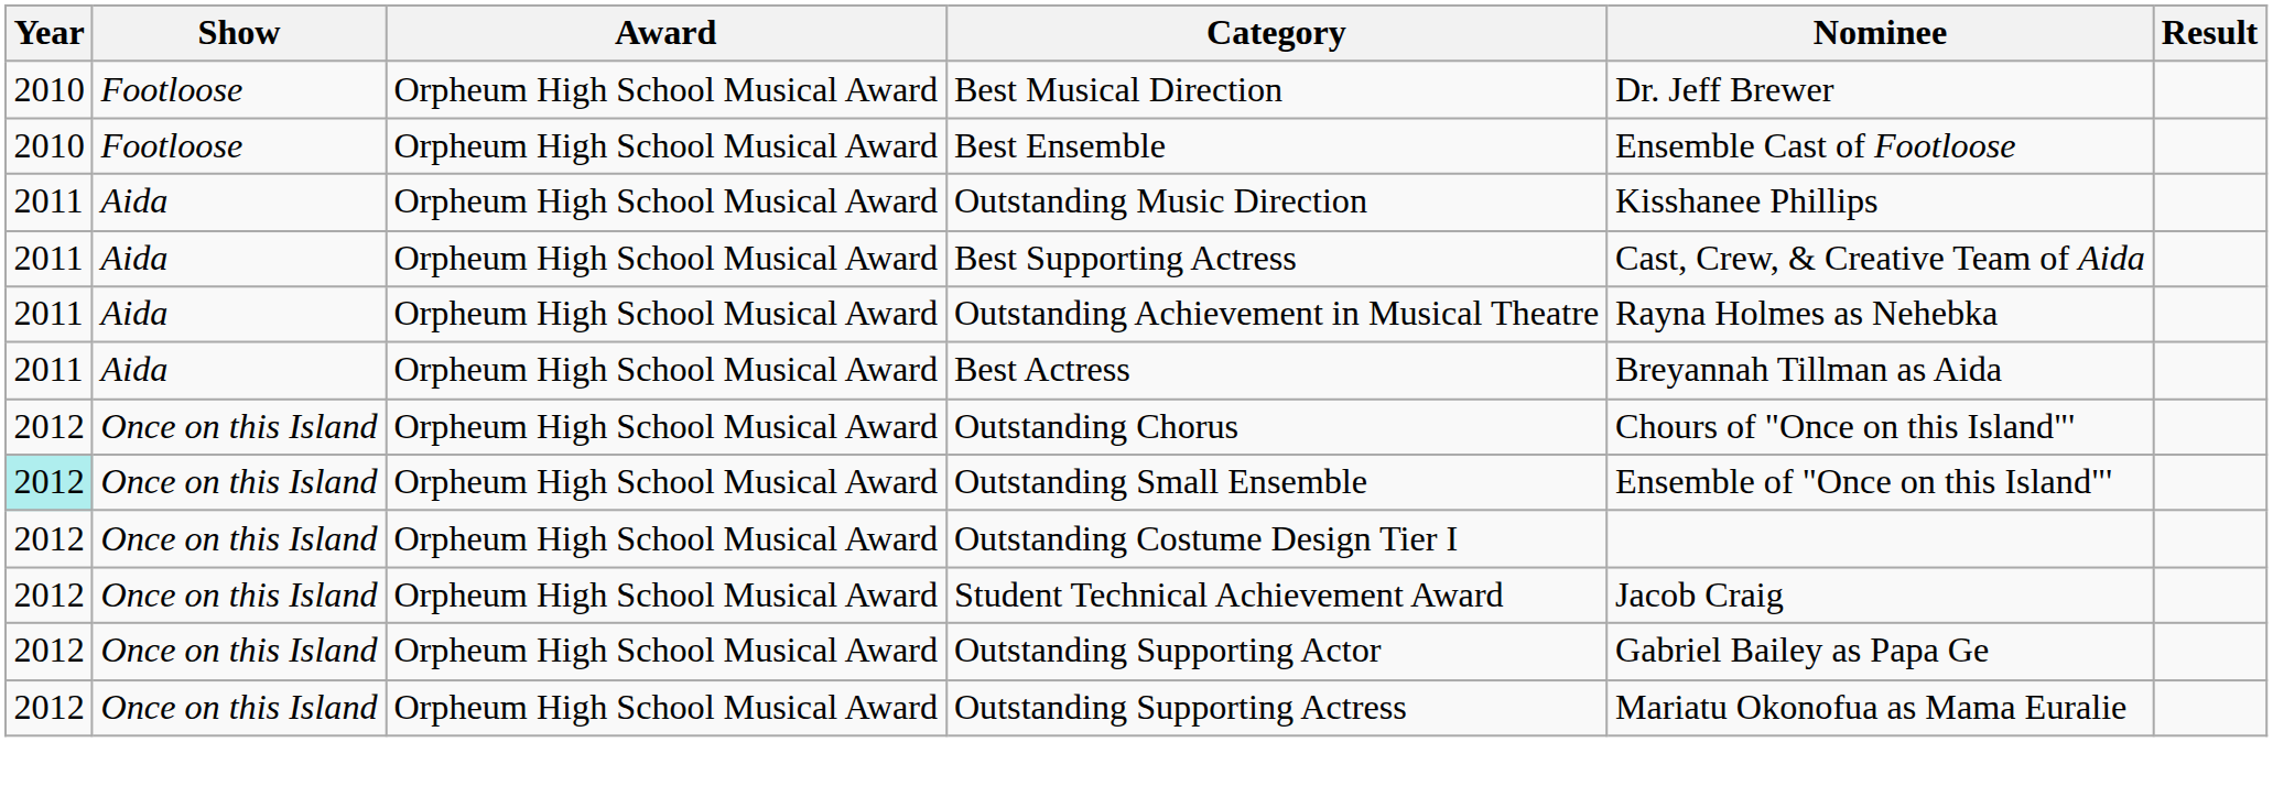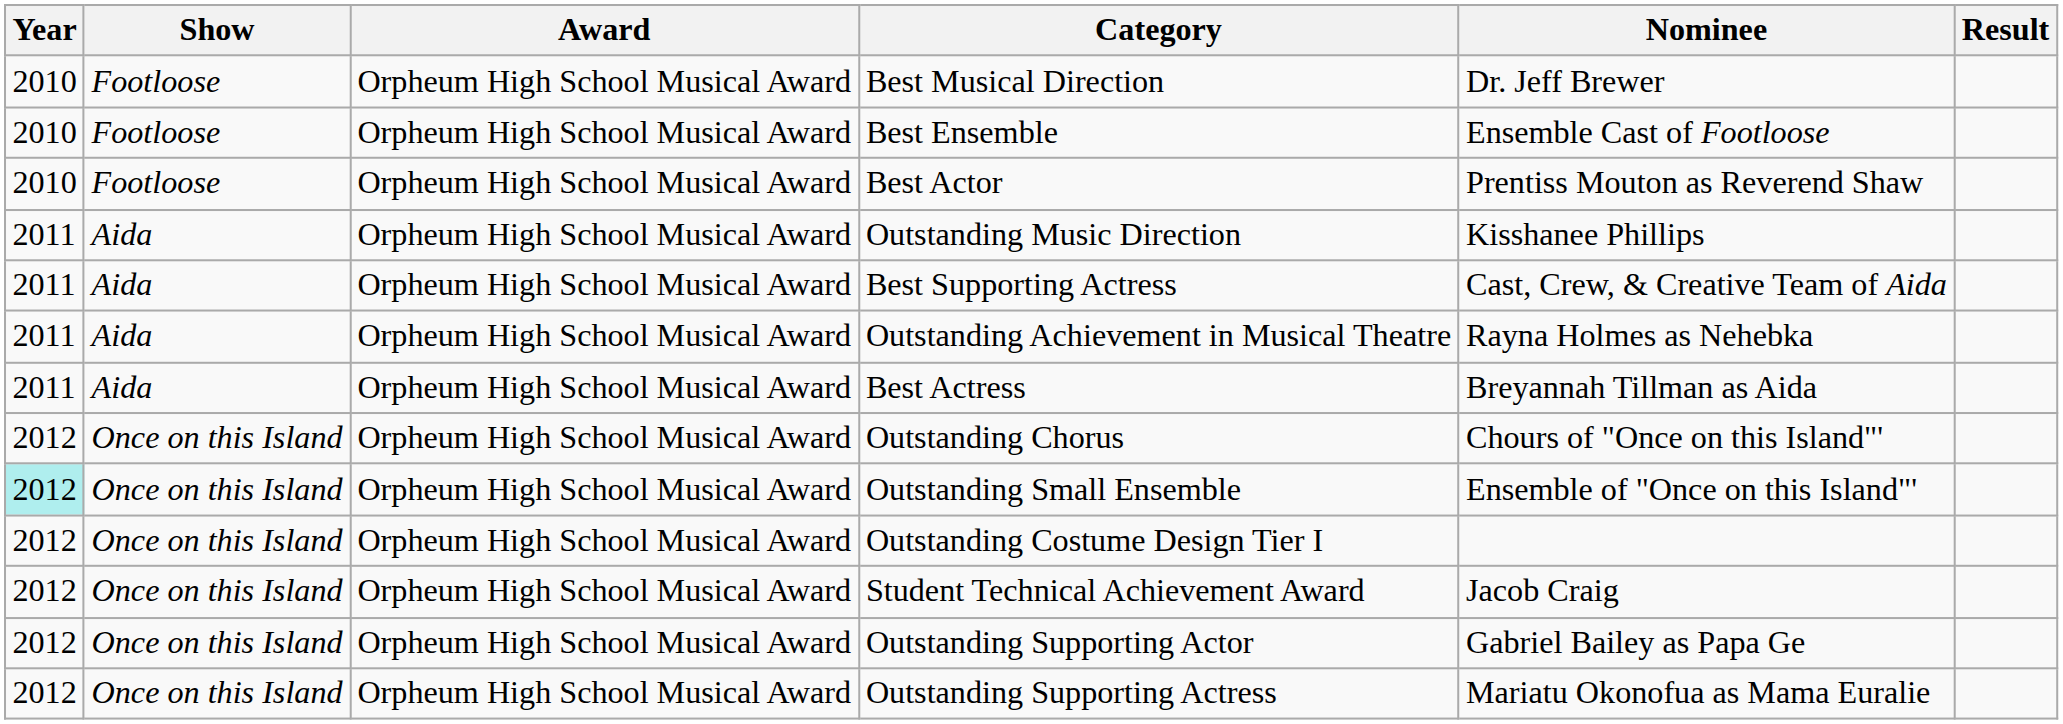+ row: 2010 | Footloose | Orpheum High School Musical Award | Best Actor | Prentiss Mouton as Reverend Shaw
